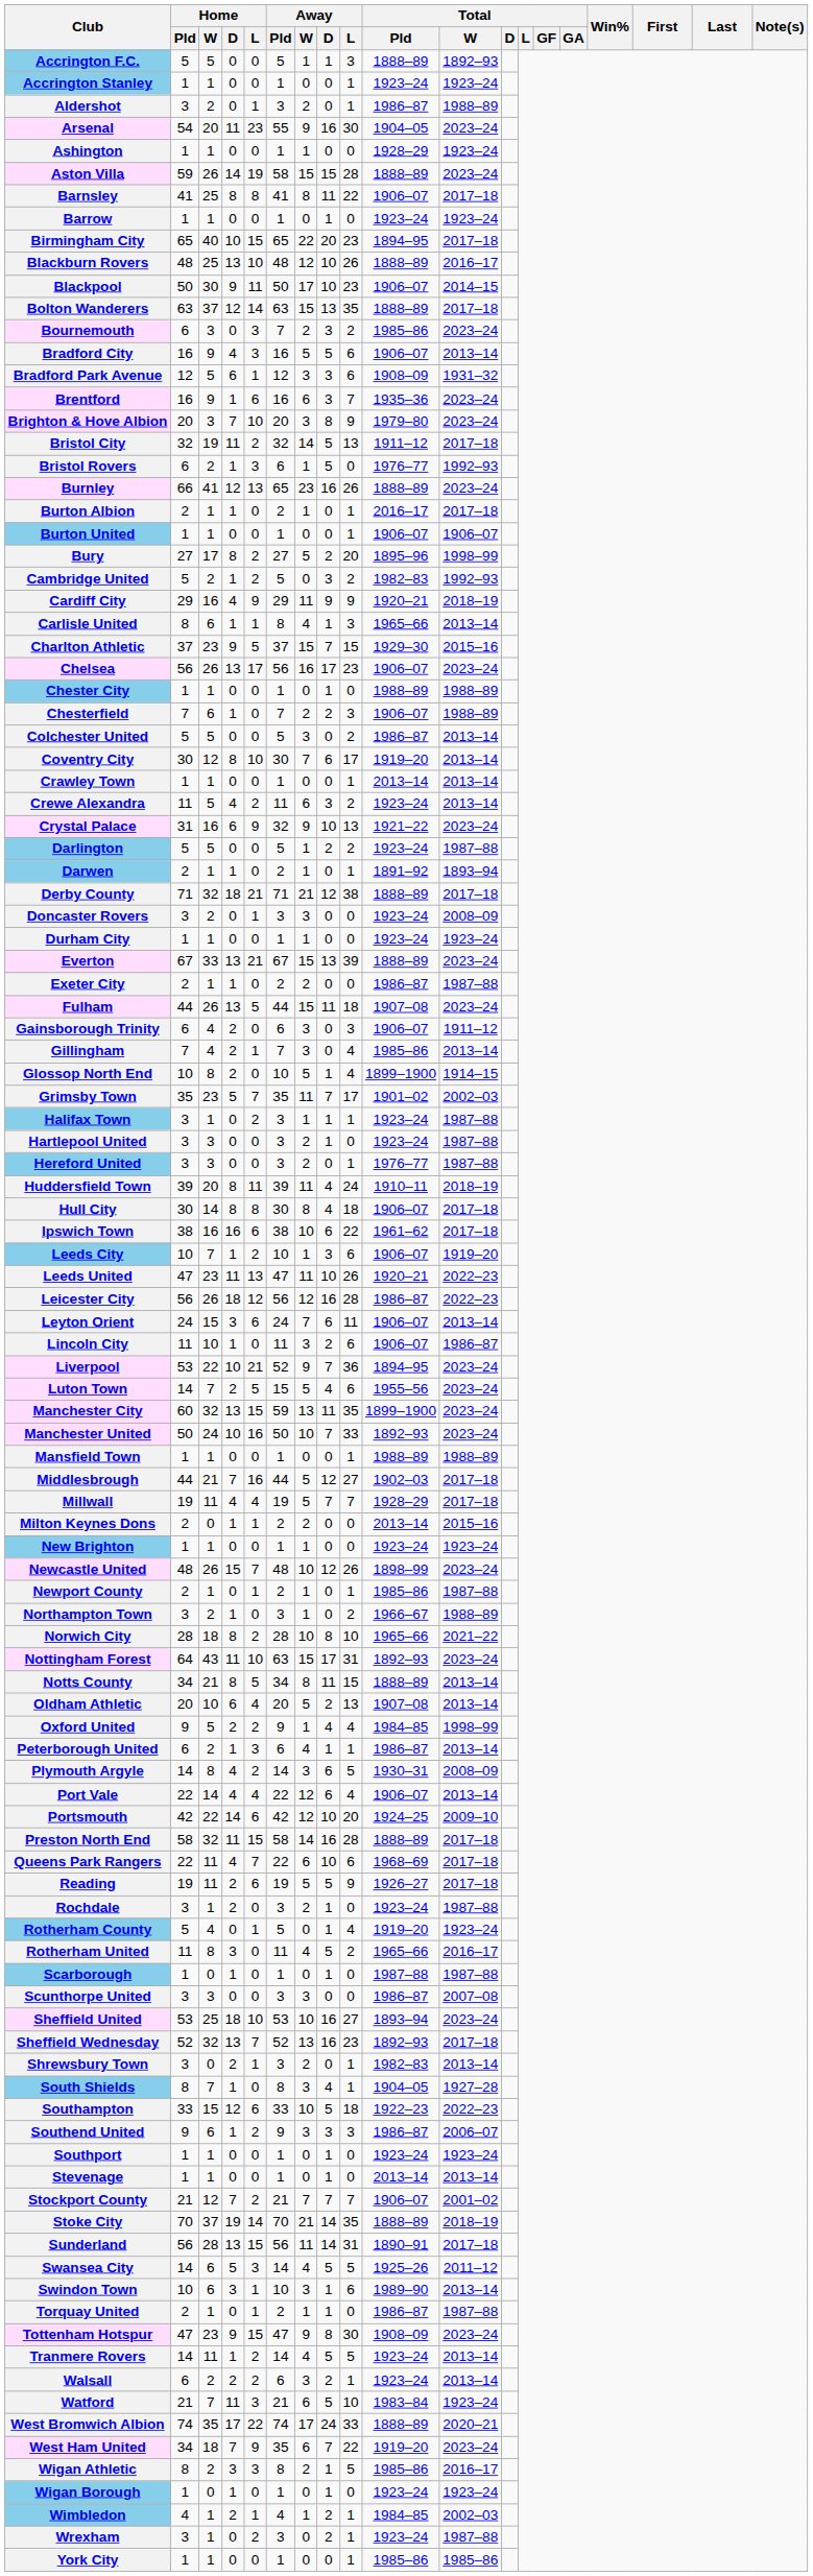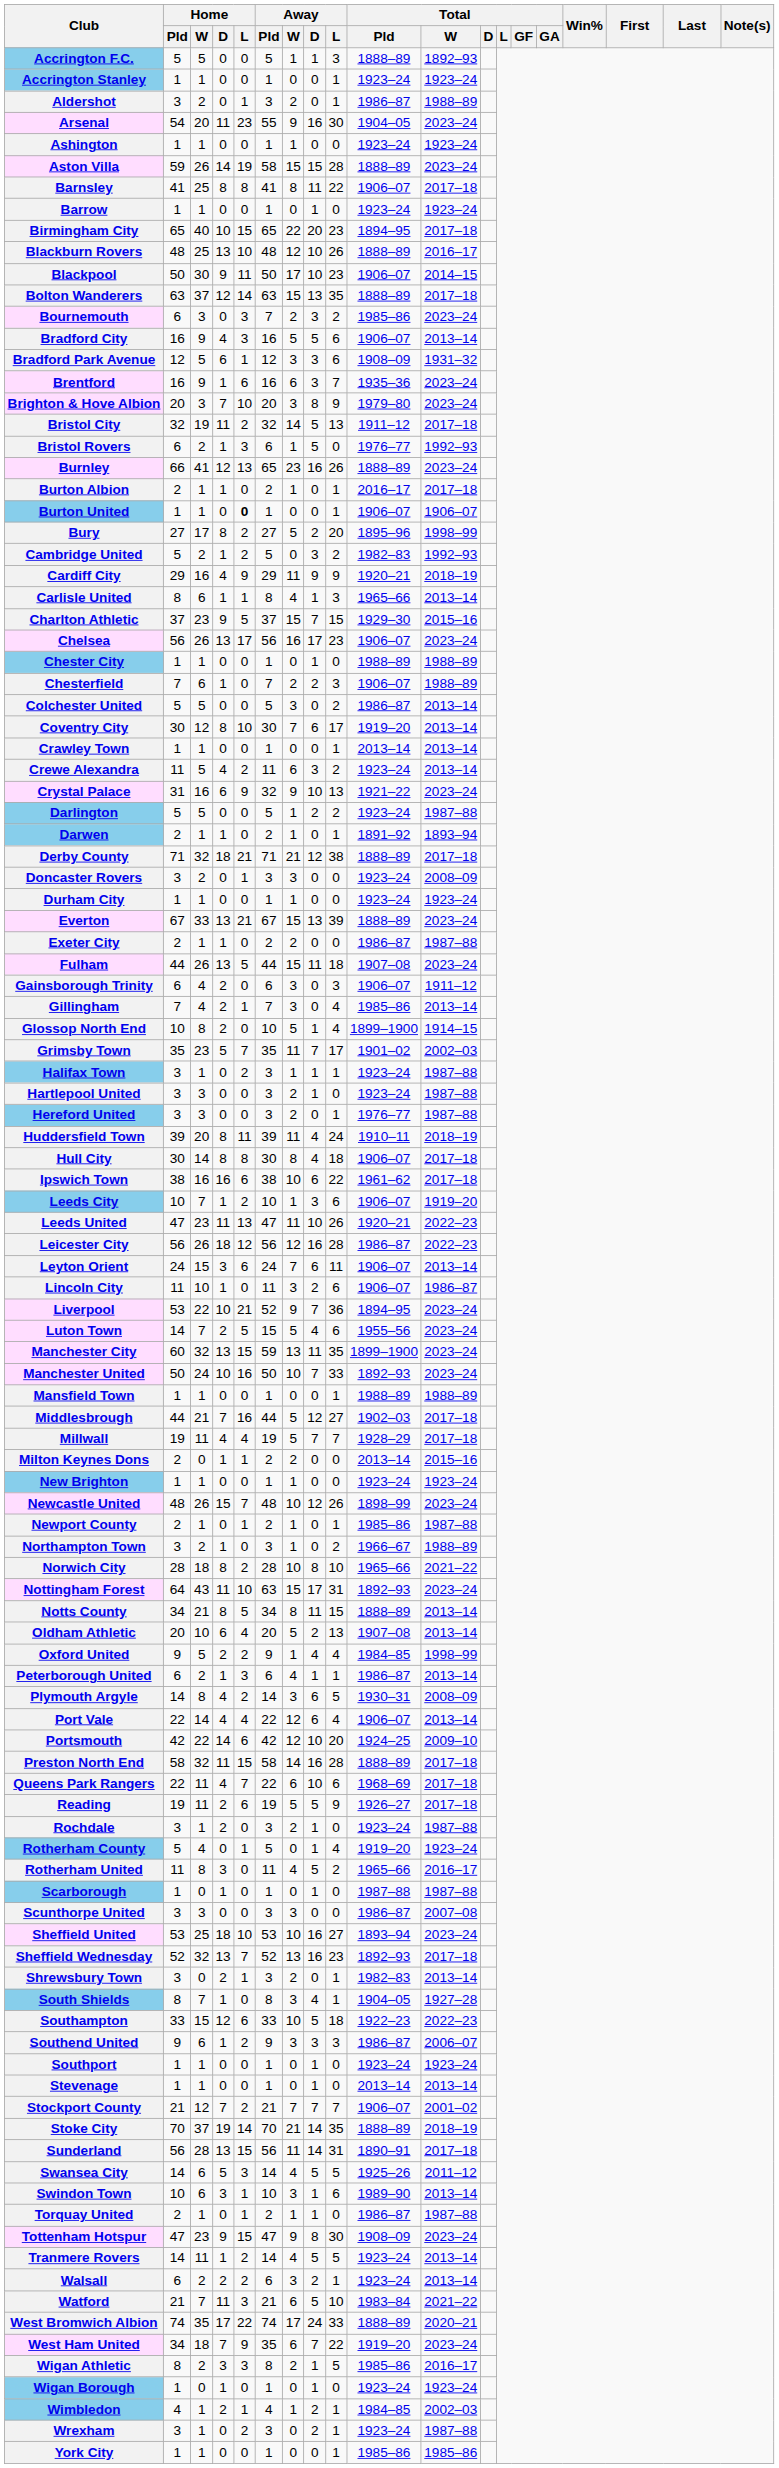Ashington | Total / Pld: 1928–29 -> 1923–24
Burton United | Home / L: normal -> bold
Watford | Total / W: 1923–24 -> 2021–22
